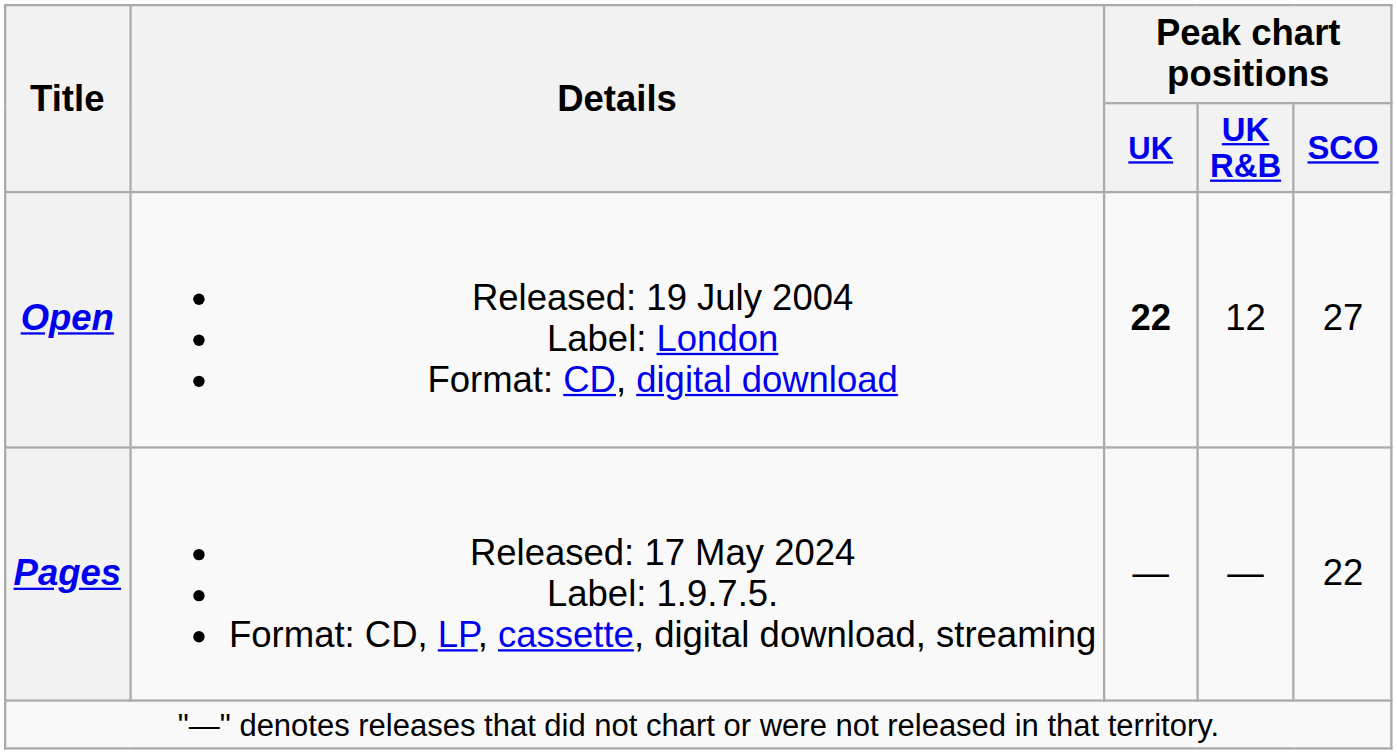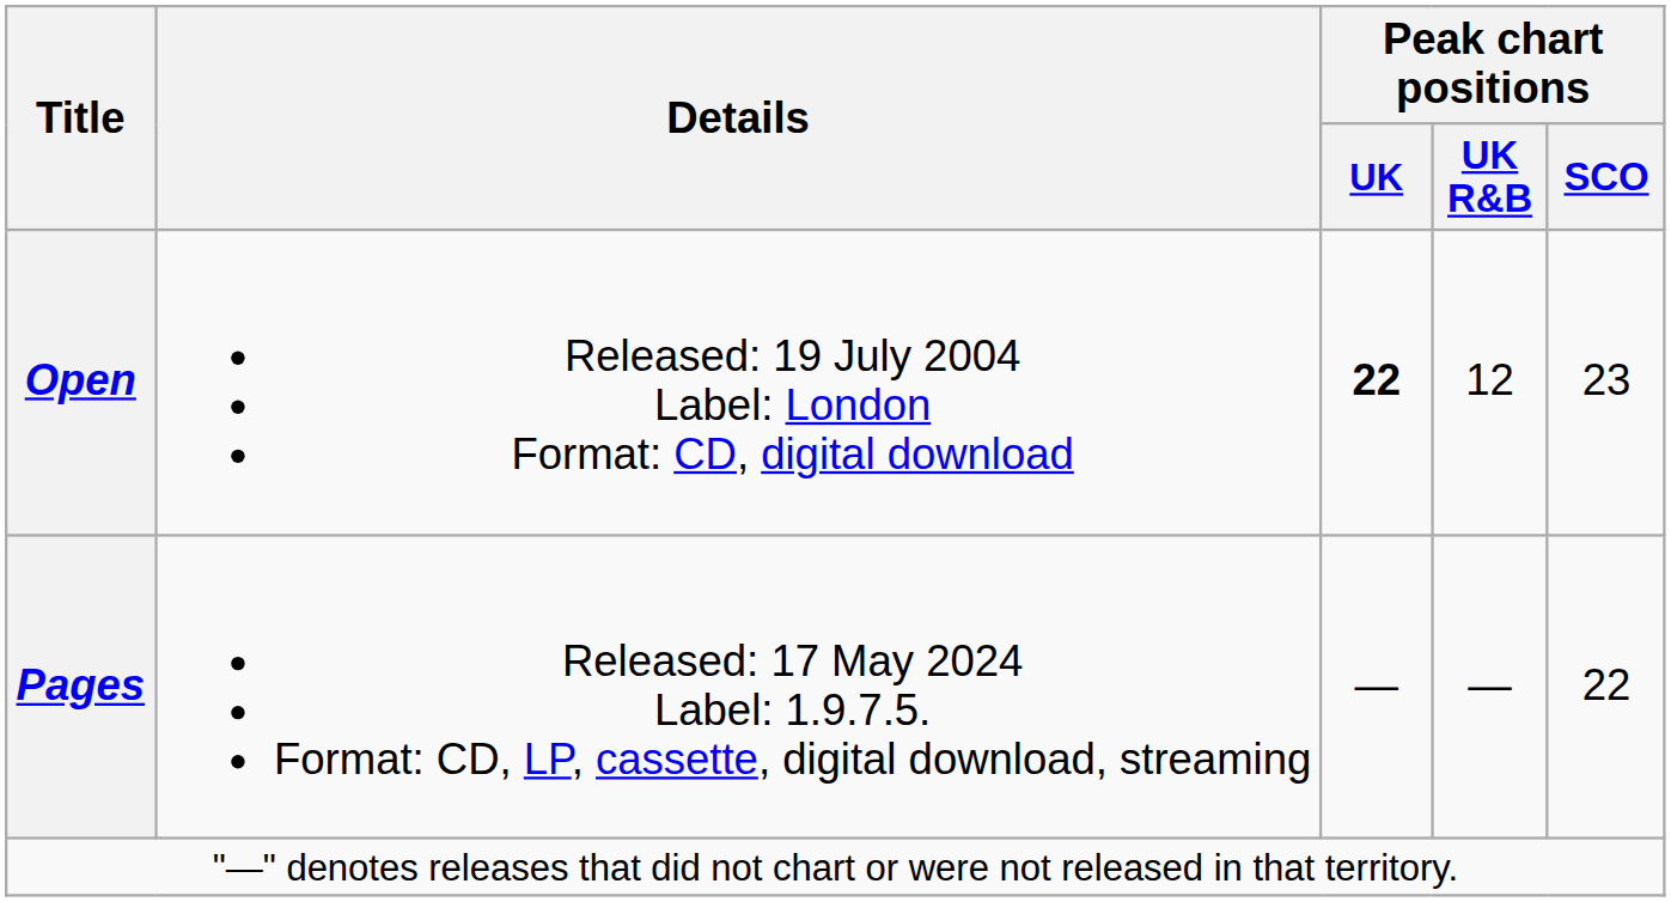Open | Peak chart positions / SCO: 27 -> 23
